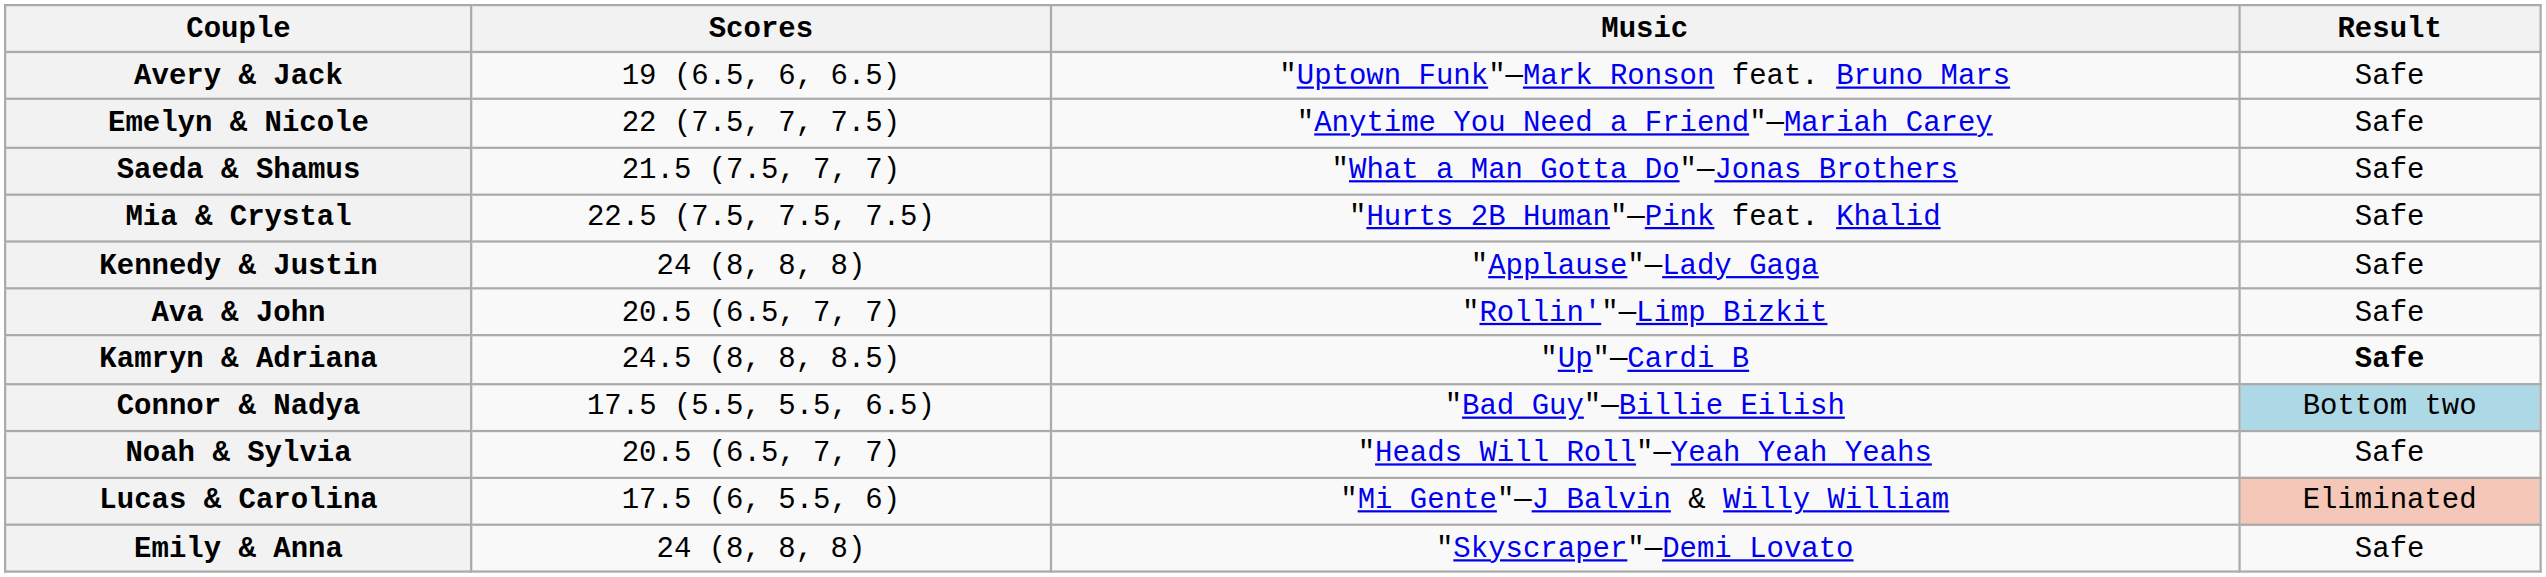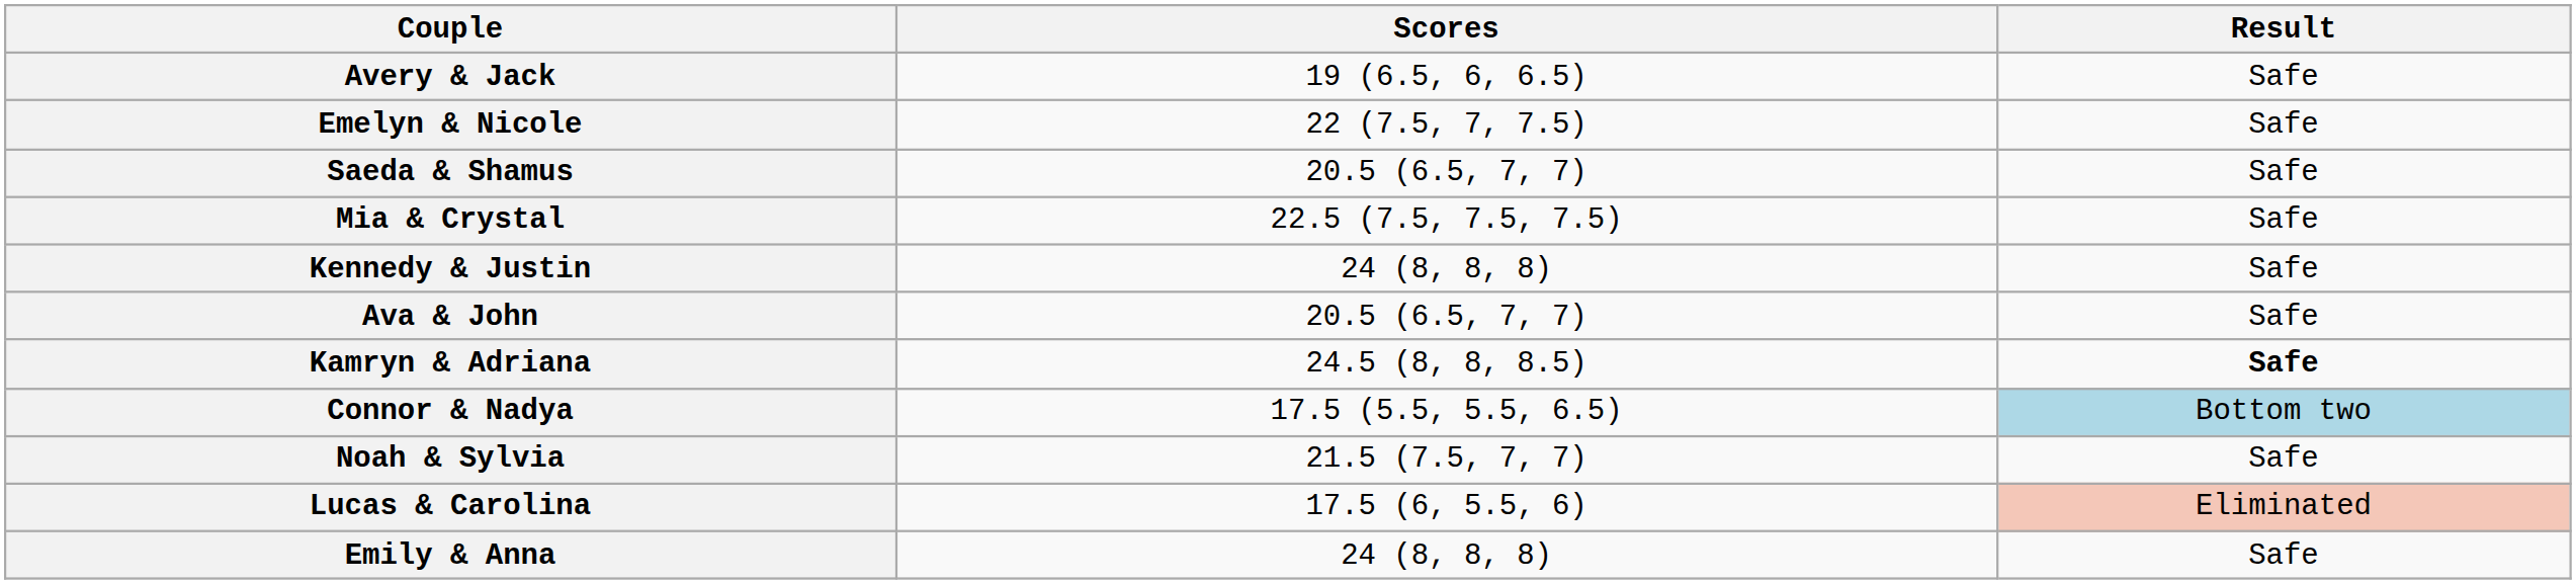- column: Music | "Uptown Funk"—Mark Ronson feat. Bruno Mars | "Anytime You Need a Friend"—Mariah Carey | "What a Man Gotta Do"—Jonas Brothers | "Hurts 2B Human"—Pink feat. Khalid | "Applause"—Lady Gaga | "Rollin'"—Limp Bizkit | "Up"—Cardi B | "Bad Guy"—Billie Eilish | "Heads Will Roll"—Yeah Yeah Yeahs | "Mi Gente"—J Balvin & Willy William | "Skyscraper"—Demi Lovato
Saeda & Shamus | Scores: 21.5 (7.5, 7, 7) -> 20.5 (6.5, 7, 7)
Noah & Sylvia | Scores: 20.5 (6.5, 7, 7) -> 21.5 (7.5, 7, 7)
